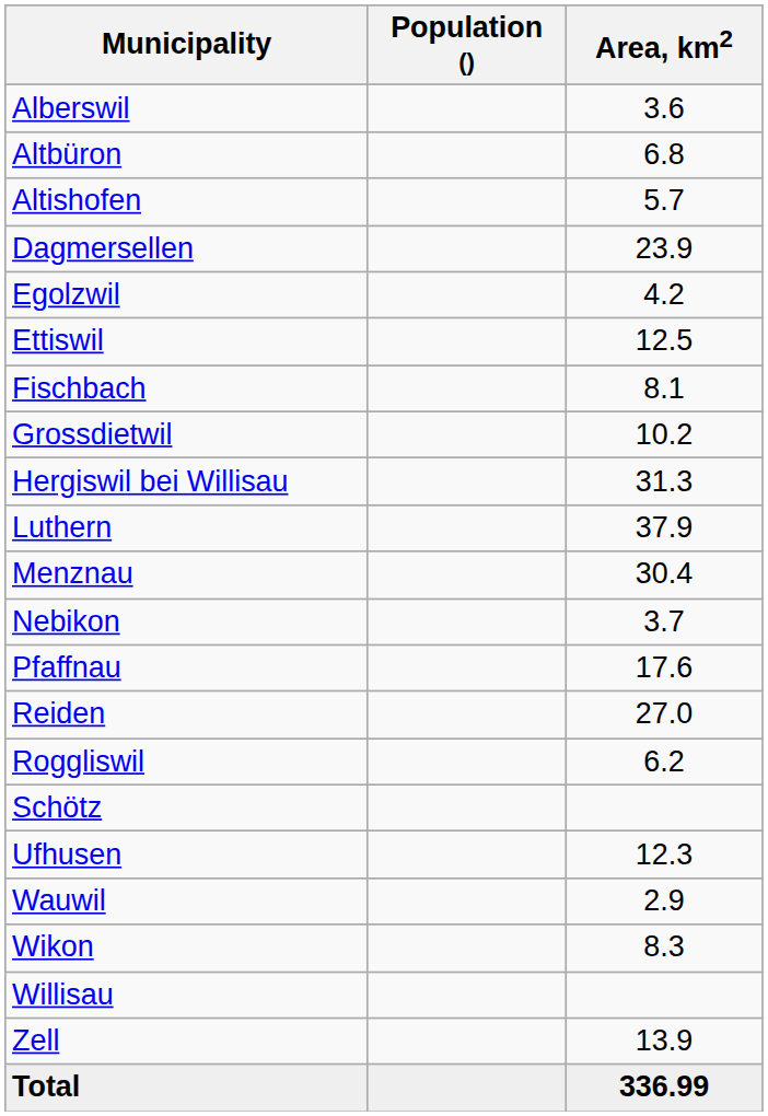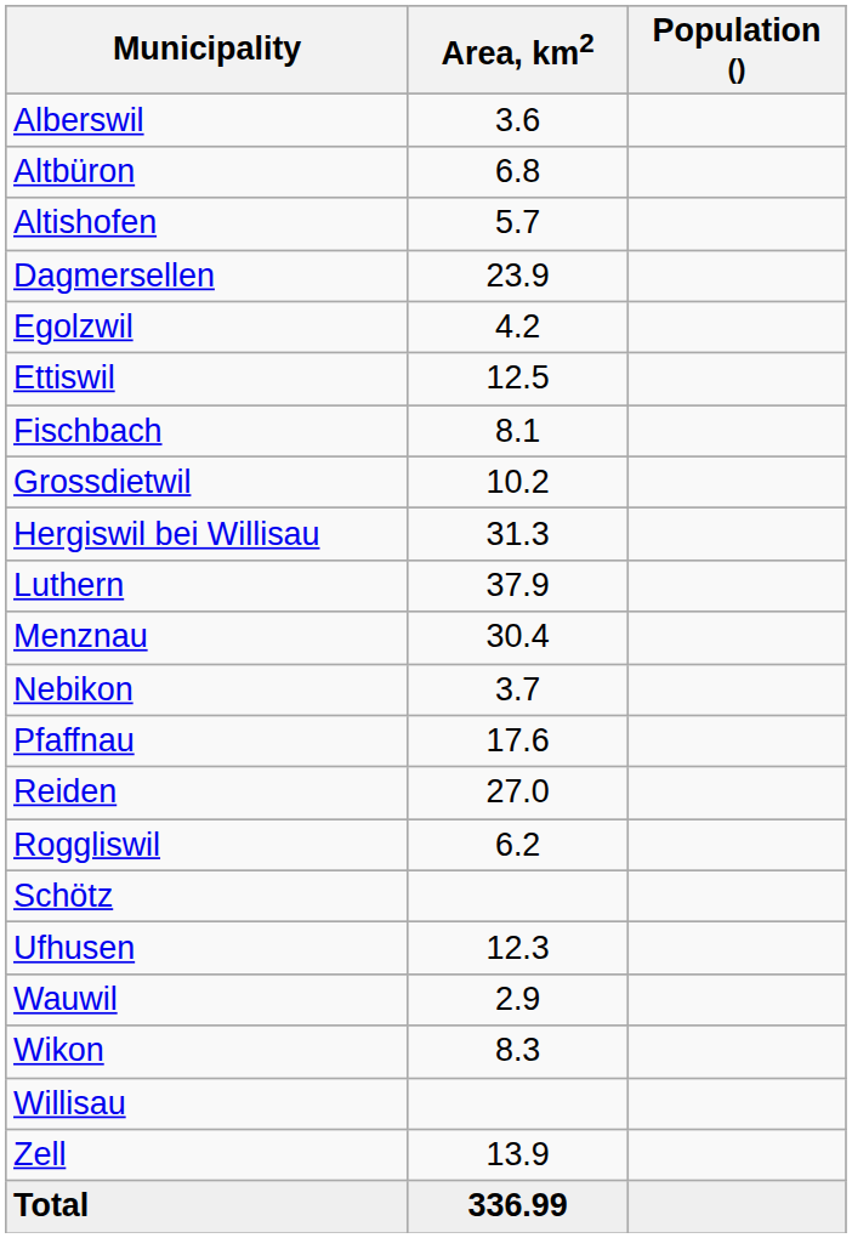columns swapped: Population () <-> Area, km2
